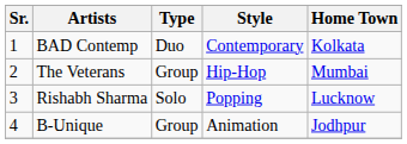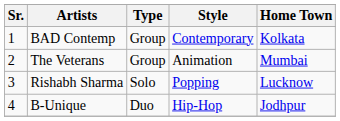BAD Contemp | Type: Duo -> Group
The Veterans | Style: Hip-Hop -> Animation
B-Unique | Type: Group -> Duo
B-Unique | Style: Animation -> Hip-Hop
